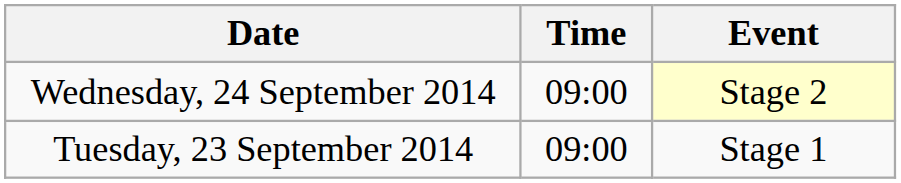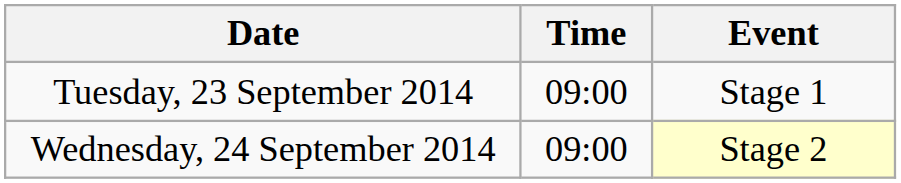rows swapped: Tuesday, 23 September 2014 <-> Wednesday, 24 September 2014
